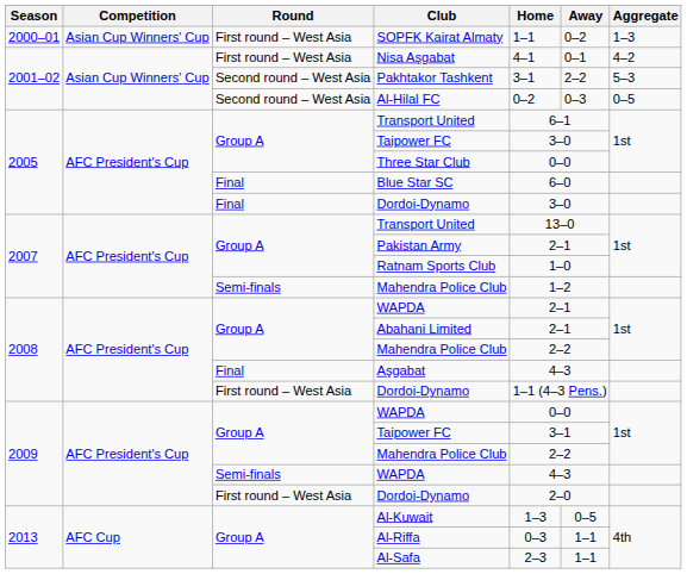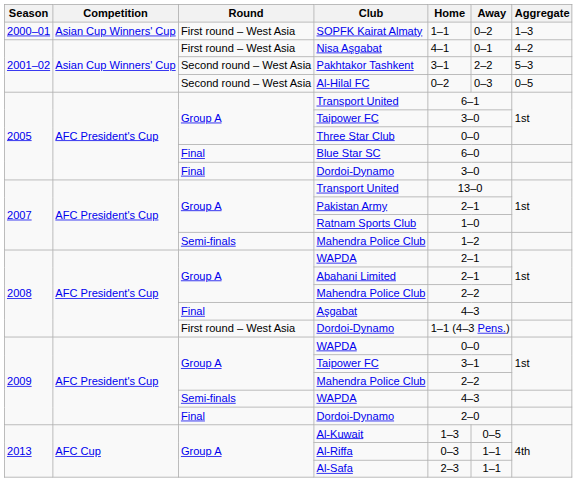2009 / Dordoi-Dynamo | Round: First round – West Asia -> Final
